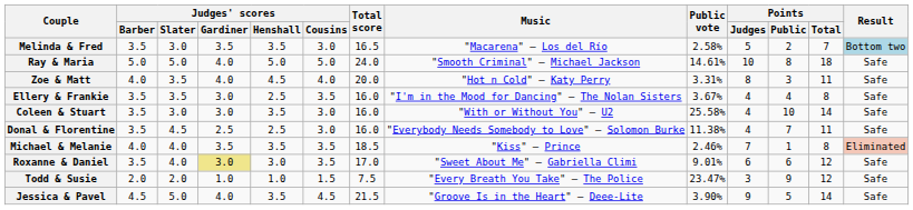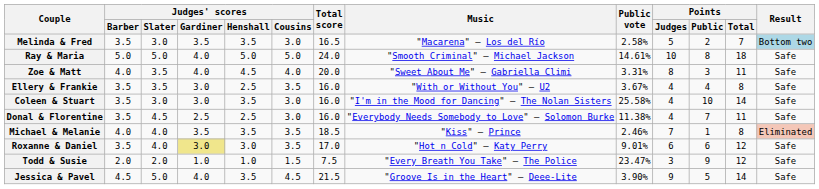Zoe & Matt | Music: "Hot n Cold" — Katy Perry -> "Sweet About Me" — Gabriella Climi
Ellery & Frankie | Music: "I'm in the Mood for Dancing" — The Nolan Sisters -> "With or Without You" — U2
Coleen & Stuart | Music: "With or Without You" — U2 -> "I'm in the Mood for Dancing" — The Nolan Sisters
Roxanne & Daniel | Music: "Sweet About Me" — Gabriella Climi -> "Hot n Cold" — Katy Perry
